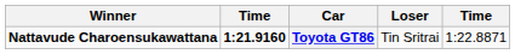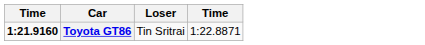- column: Winner | Nattavude Charoensukawattana
